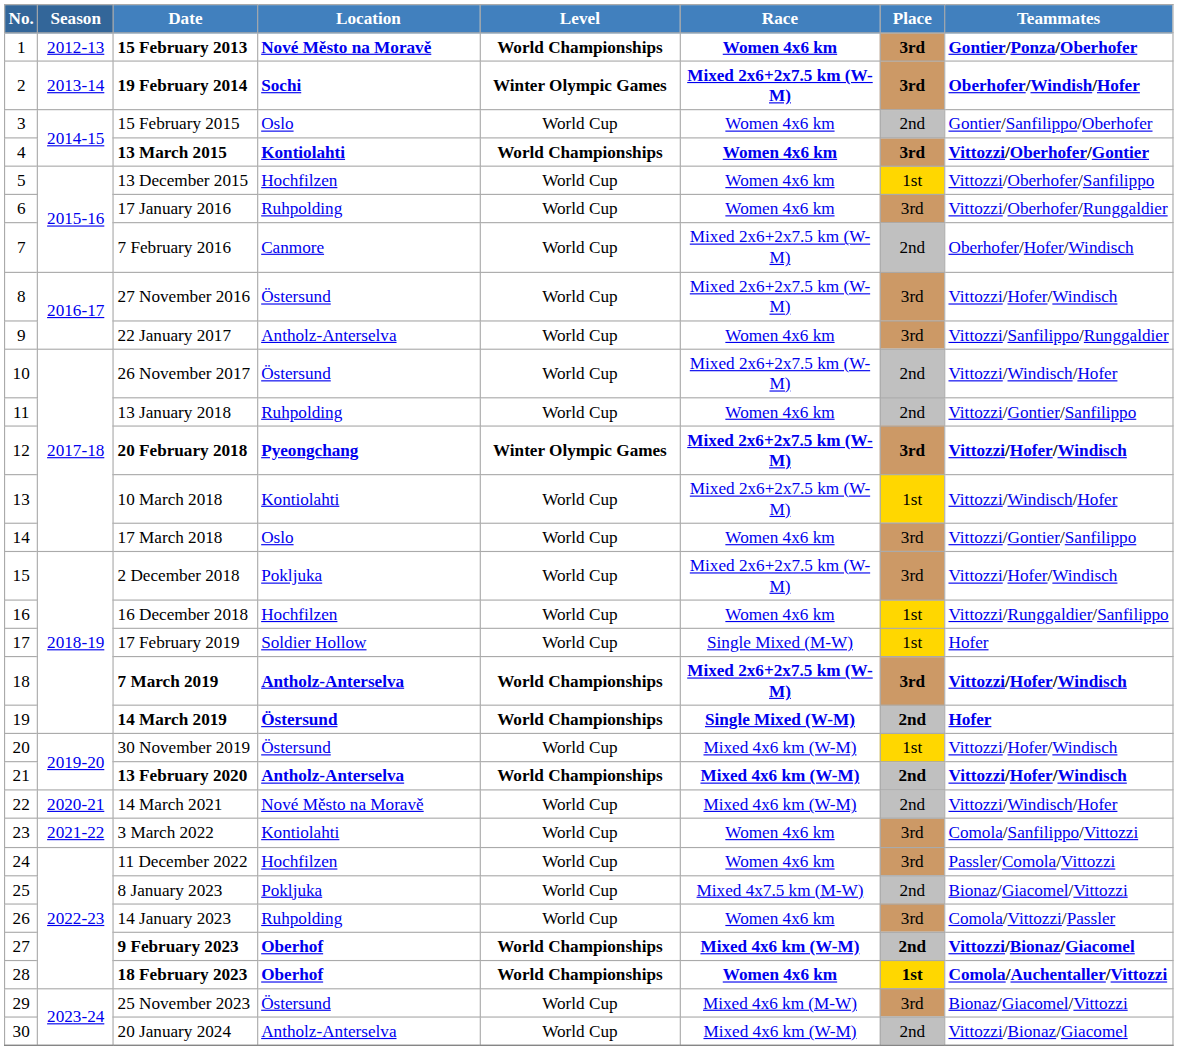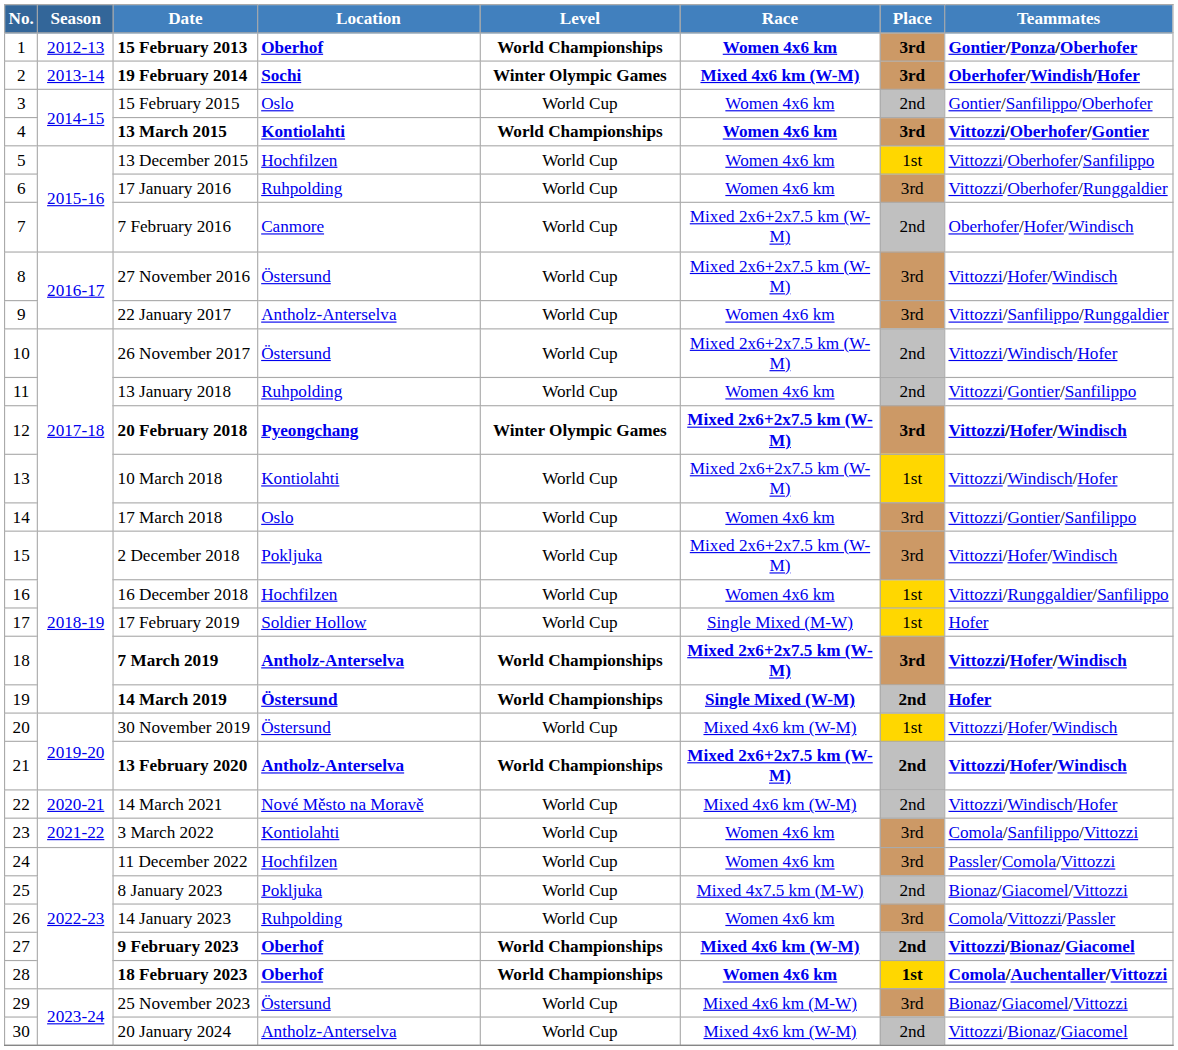15 February 2013 | Location: Nové Město na Moravě -> Oberhof
19 February 2014 | Race: Mixed 2x6+2x7.5 km (W-M) -> Mixed 4x6 km (W-M)
13 February 2020 | Race: Mixed 4x6 km (W-M) -> Mixed 2x6+2x7.5 km (W-M)
